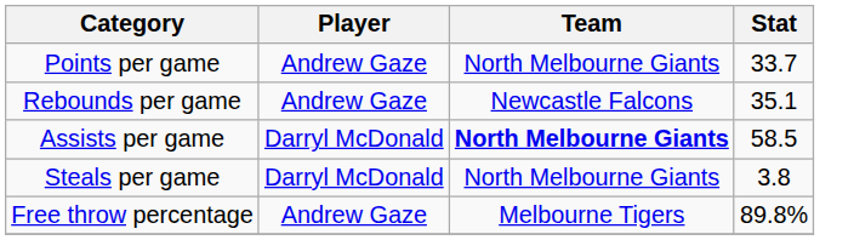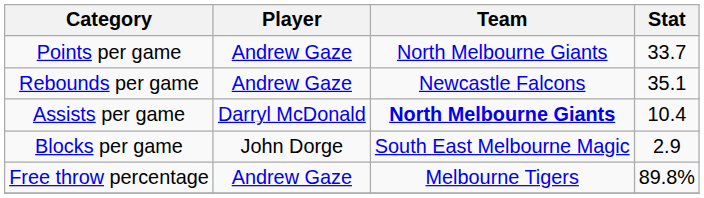Assists per game | Stat: 58.5 -> 10.4
- row: Steals per game | Darryl McDonald | North Melbourne Giants | 3.8
+ row: Blocks per game | John Dorge | South East Melbourne Magic | 2.9
